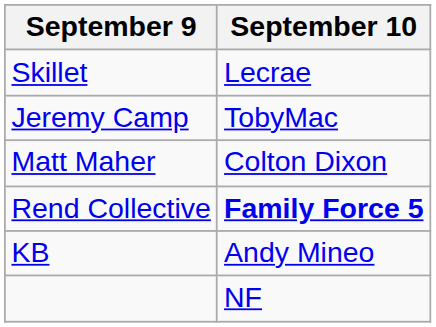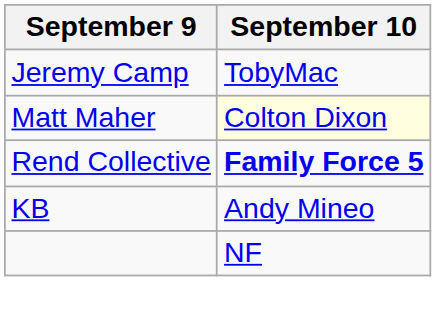- row: Skillet | Lecrae
Matt Maher | September 10: no background -> lightyellow background
